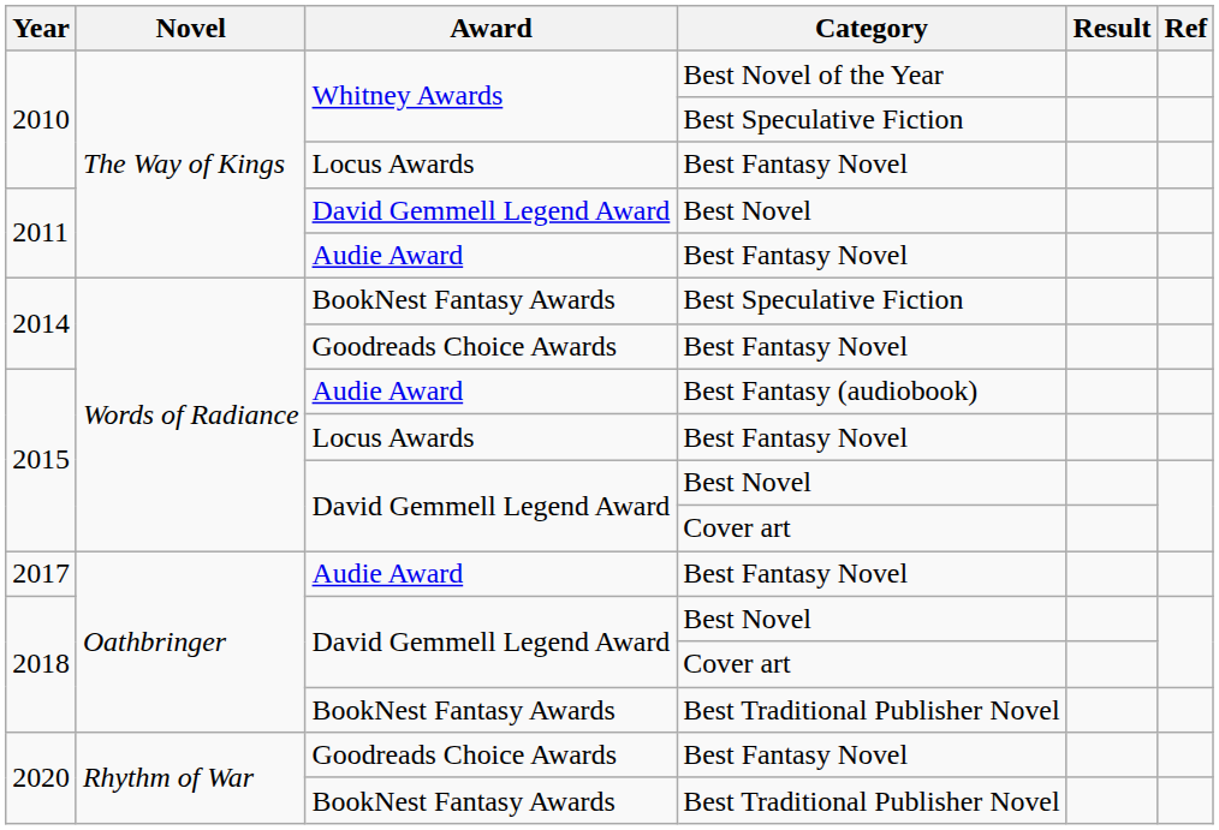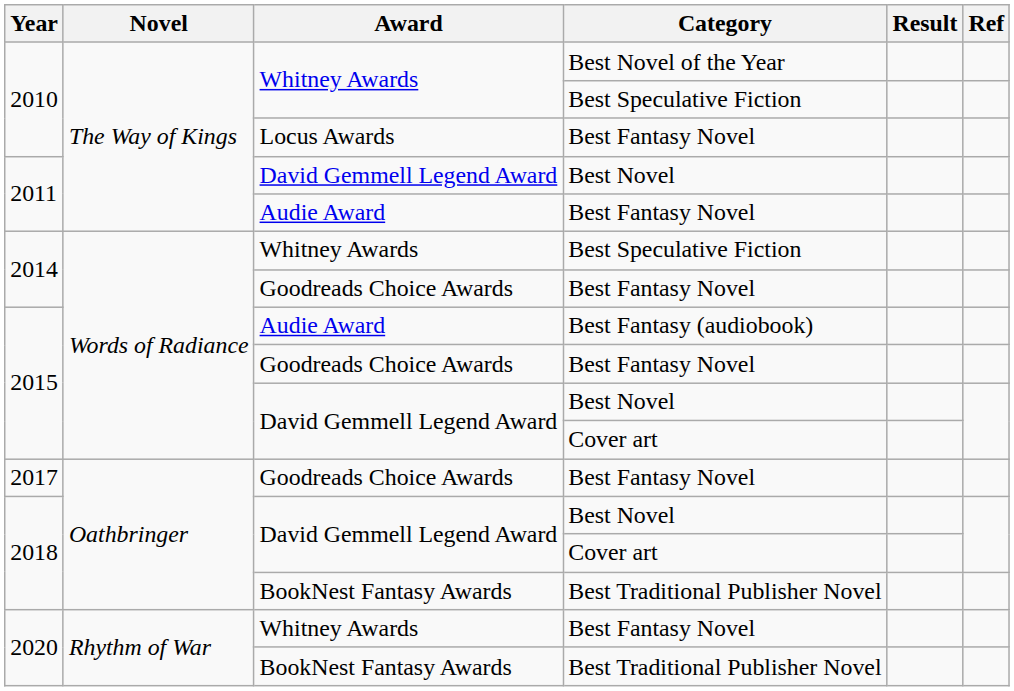2014 / Best Speculative Fiction | Award: BookNest Fantasy Awards -> Whitney Awards
2015 / Best Fantasy Novel | Award: Locus Awards -> Goodreads Choice Awards
2017 | Award: Audie Award -> Goodreads Choice Awards
2020 / Best Fantasy Novel | Award: Goodreads Choice Awards -> Whitney Awards
